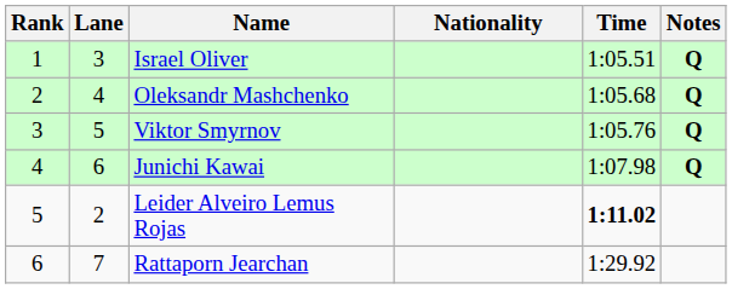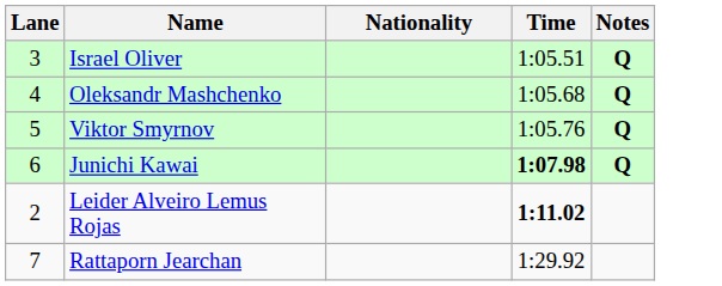- column: Rank | 1 | 2 | 3 | 4 | 5 | 6
Junichi Kawai | Time: normal -> bold
